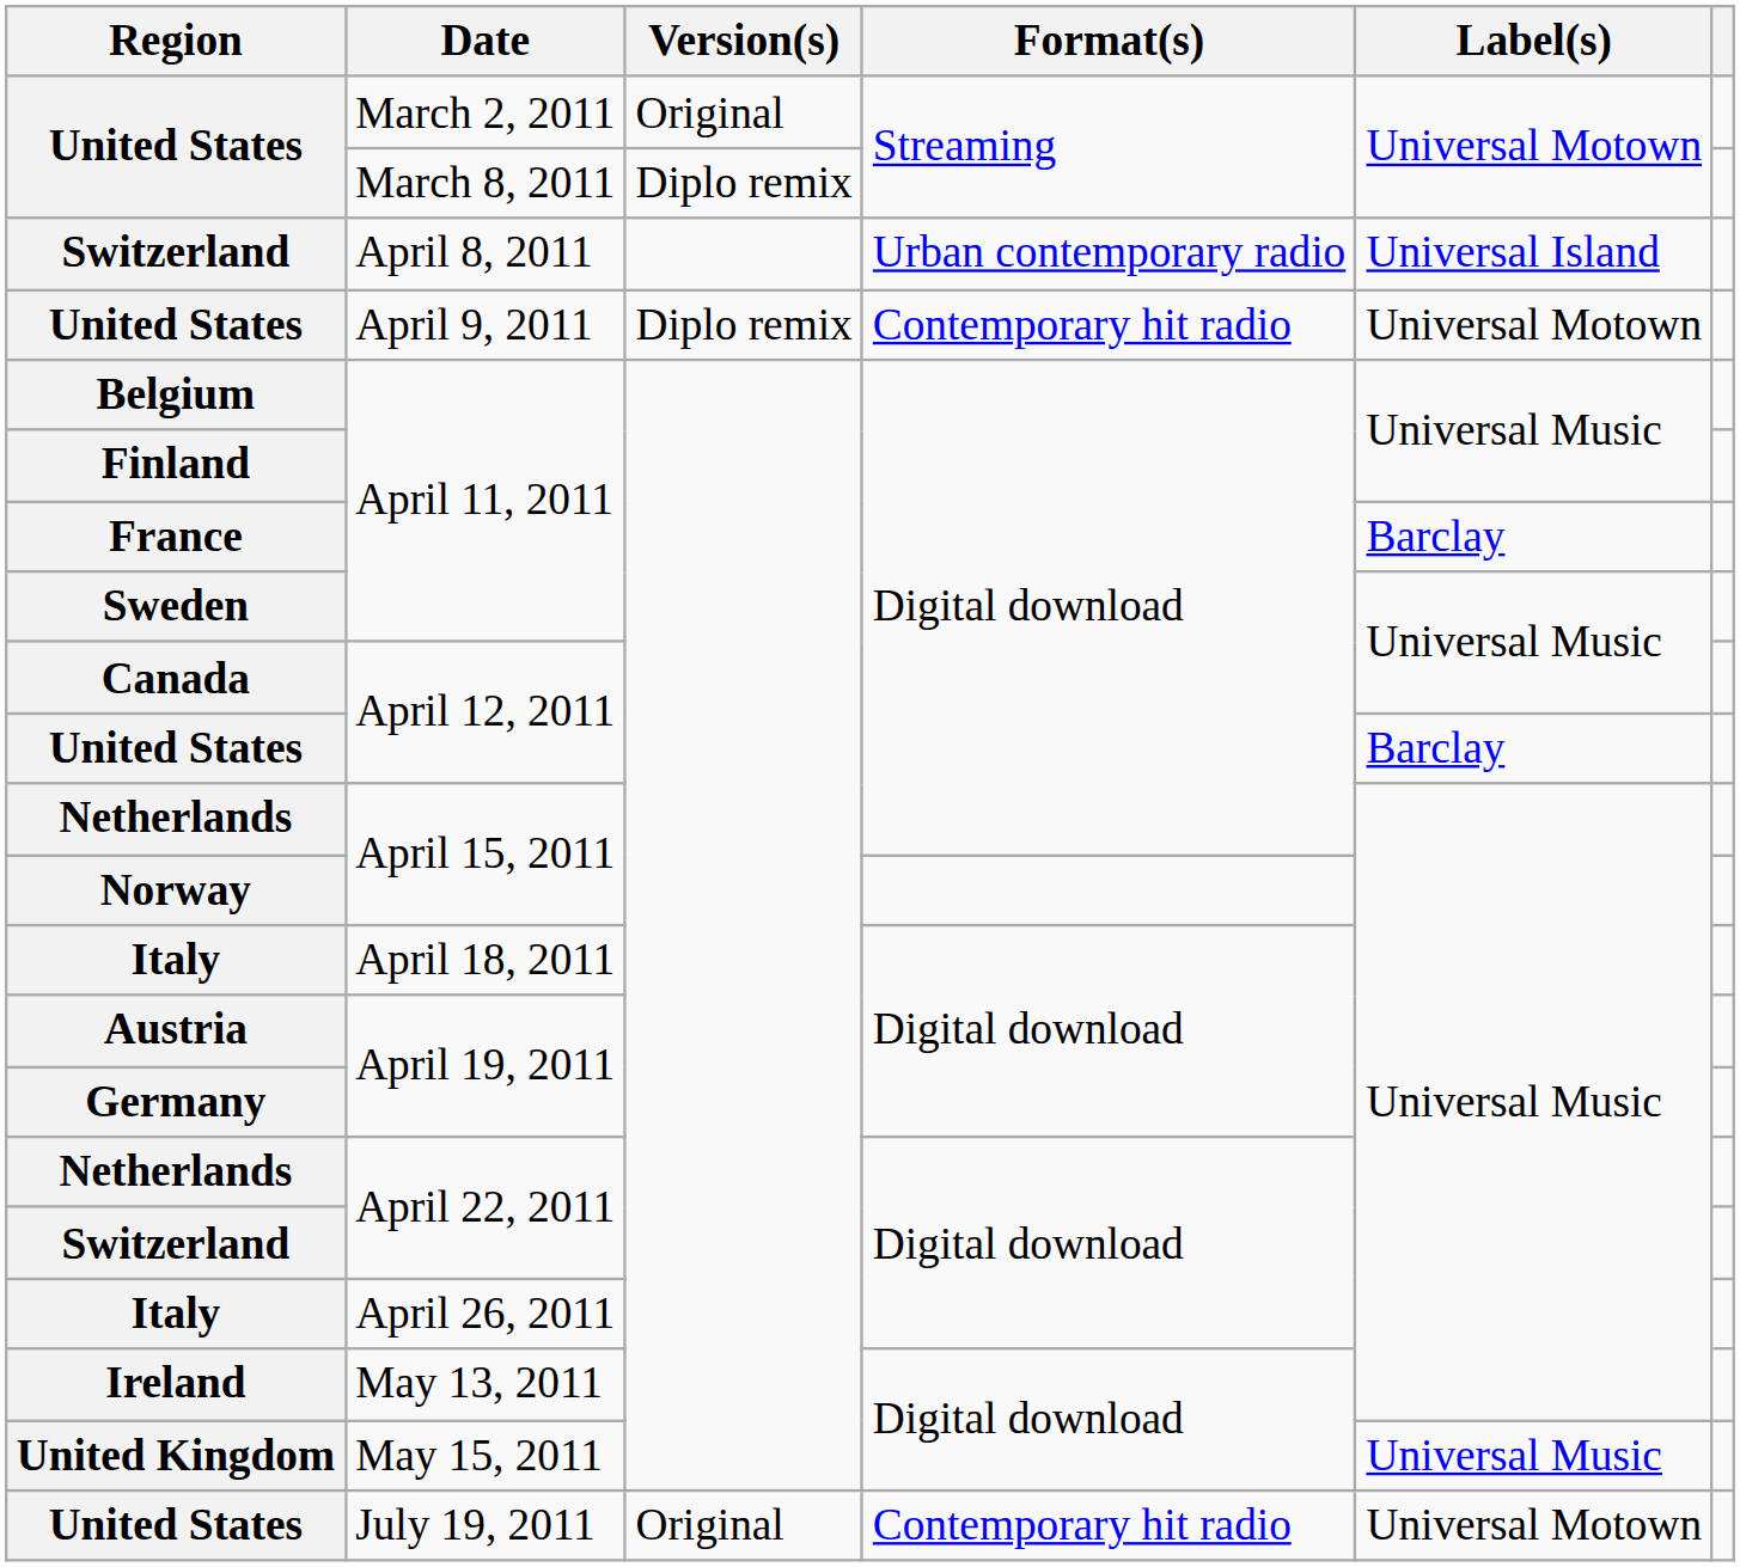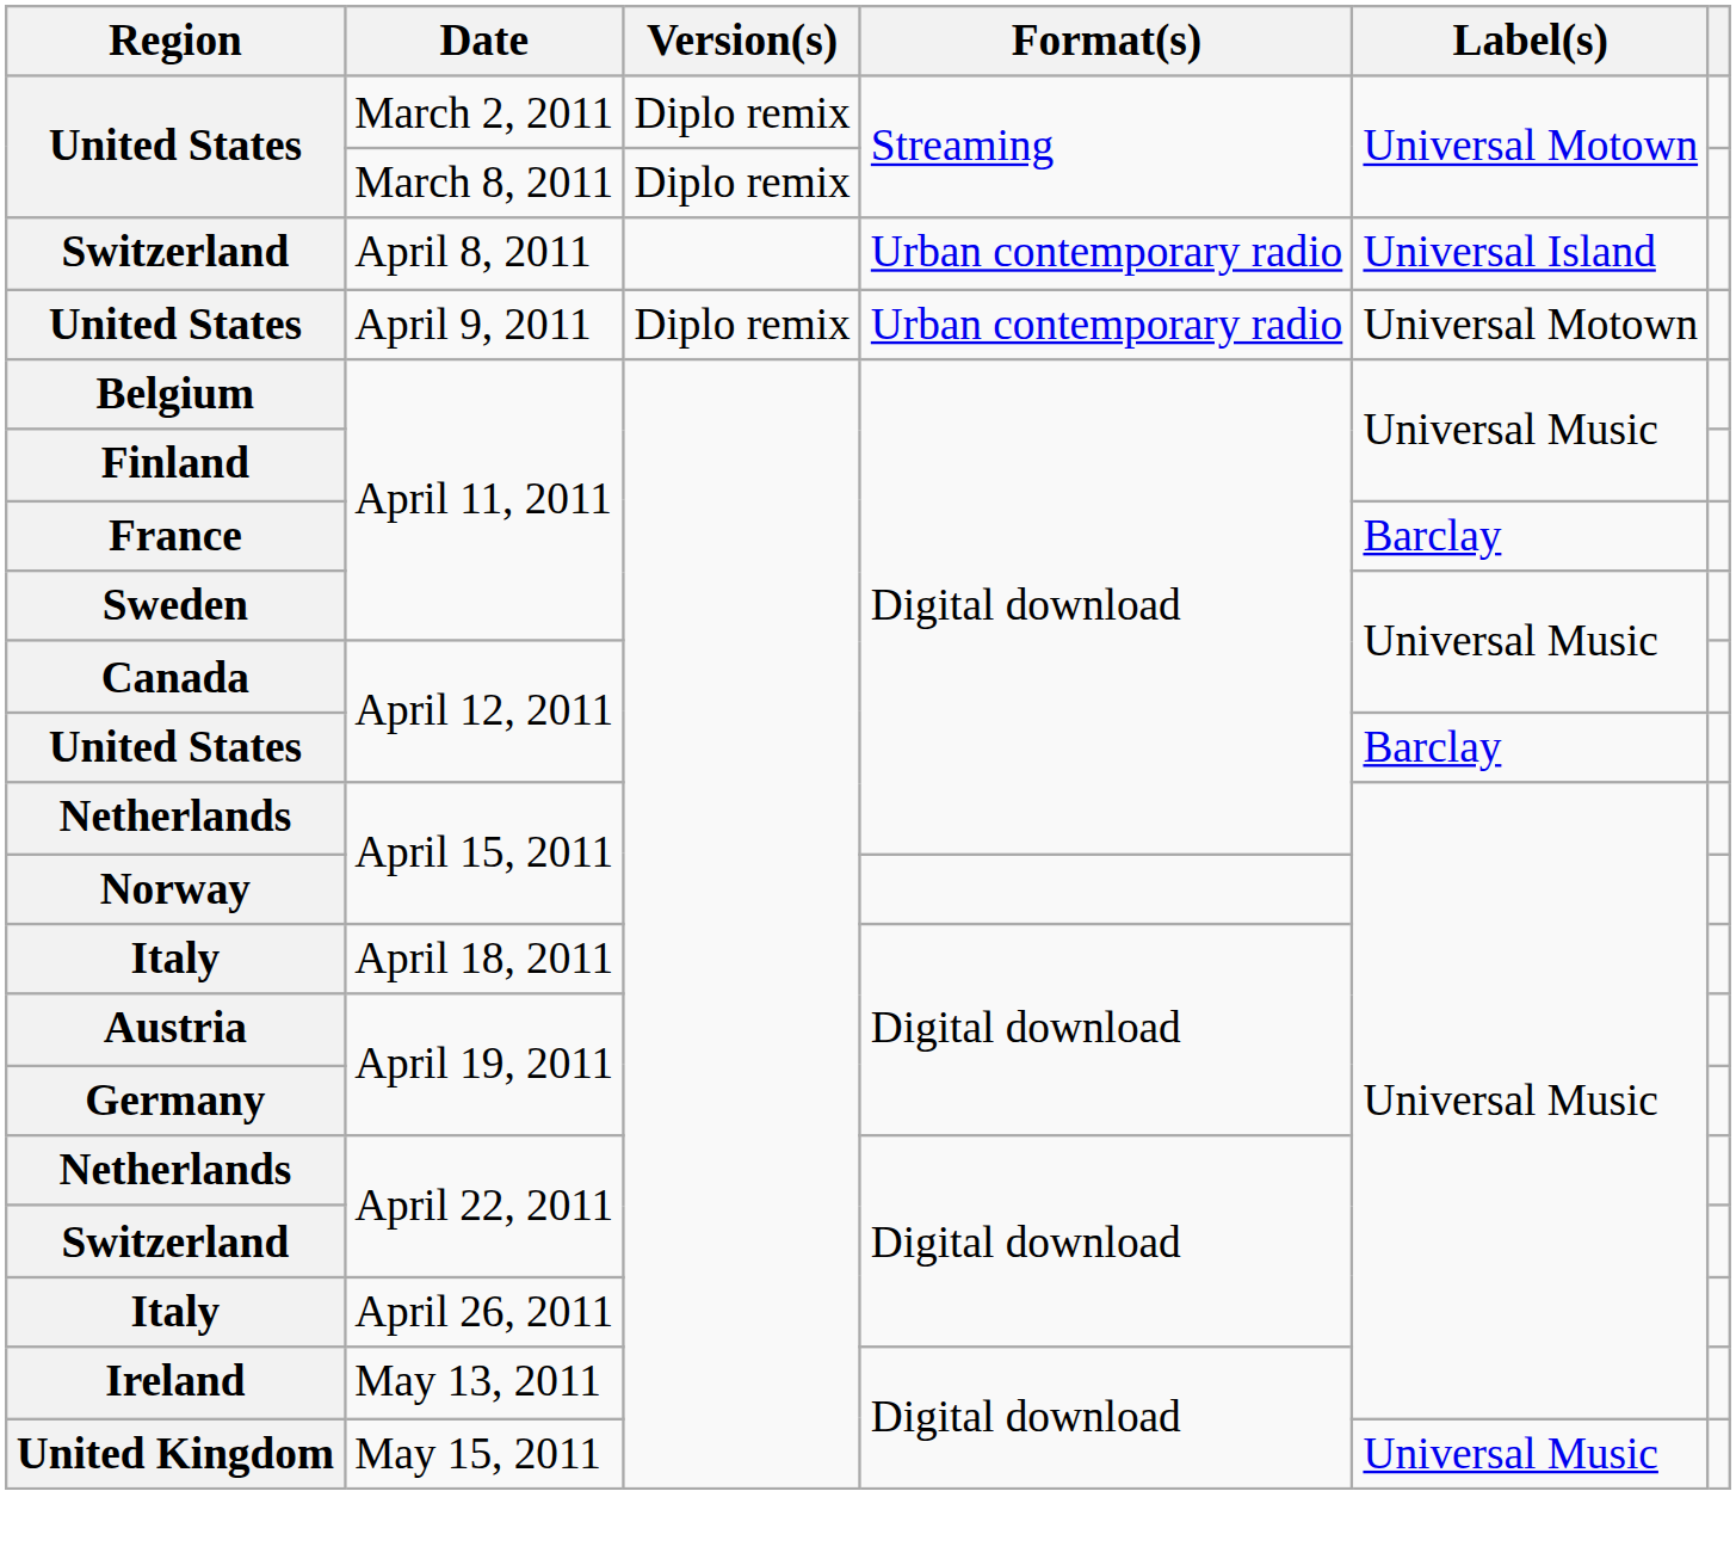United States / March 2, 2011 | Version(s): Original -> Diplo remix
United States / April 9, 2011 | Format(s): Contemporary hit radio -> Urban contemporary radio
- row: United States | July 19, 2011 | Original | Contemporary hit radio | Universal Motown
